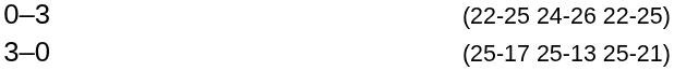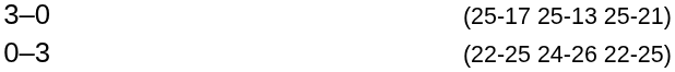rows swapped: 3–0 <-> 0–3
